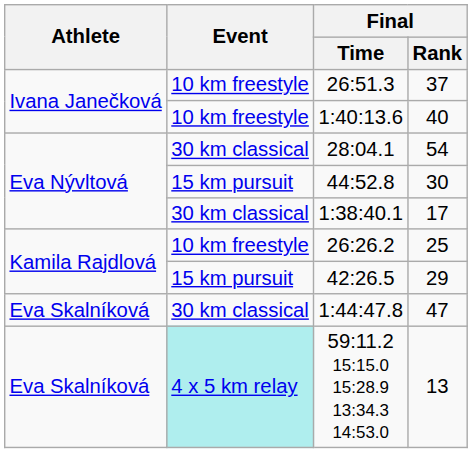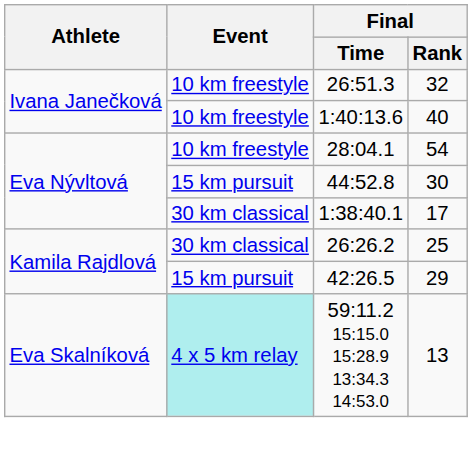26:51.3 | Final / Rank: 37 -> 32
28:04.1 | Event: 30 km classical -> 10 km freestyle
26:26.2 | Event: 10 km freestyle -> 30 km classical
- row: Eva Skalníková | 30 km classical | 1:44:47.8 | 47
